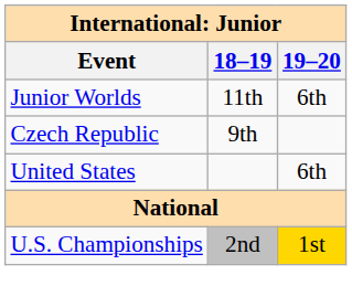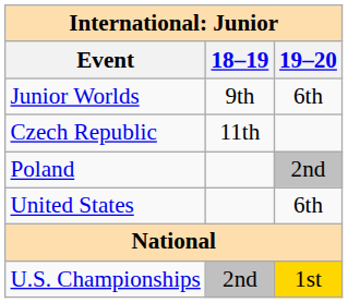Junior Worlds | 18–19: 11th -> 9th
Czech Republic | 18–19: 9th -> 11th
+ row: Poland | 2nd
